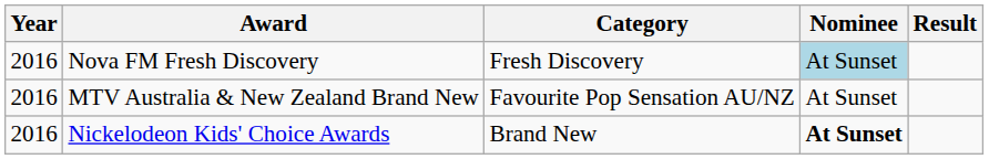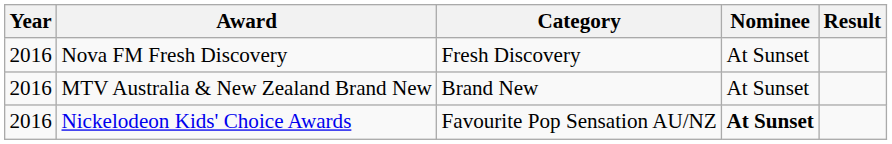Nova FM Fresh Discovery | Nominee: lightblue background -> no background
MTV Australia & New Zealand Brand New | Category: Favourite Pop Sensation AU/NZ -> Brand New
Nickelodeon Kids' Choice Awards | Category: Brand New -> Favourite Pop Sensation AU/NZ
